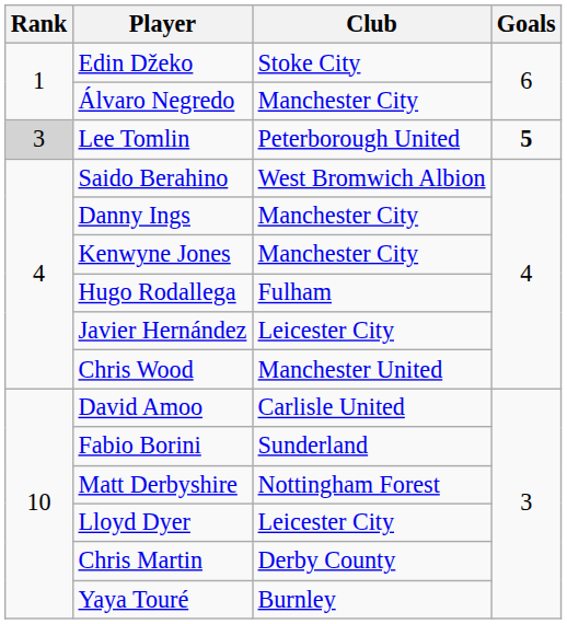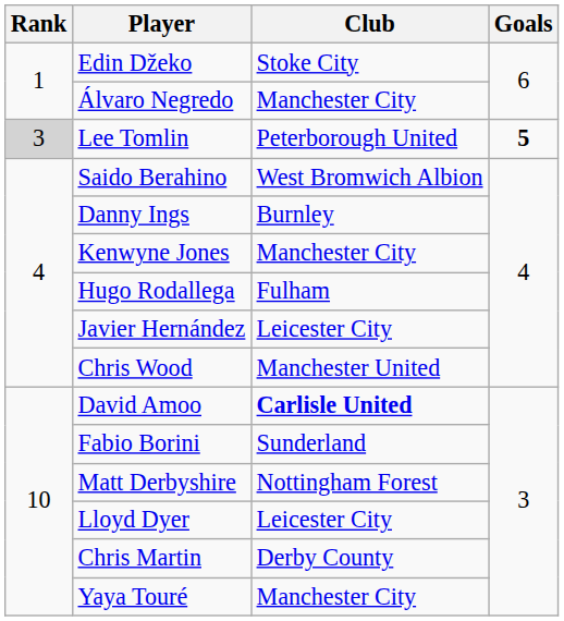Danny Ings | Club: Manchester City -> Burnley
David Amoo | Club: normal -> bold
Yaya Touré | Club: Burnley -> Manchester City
